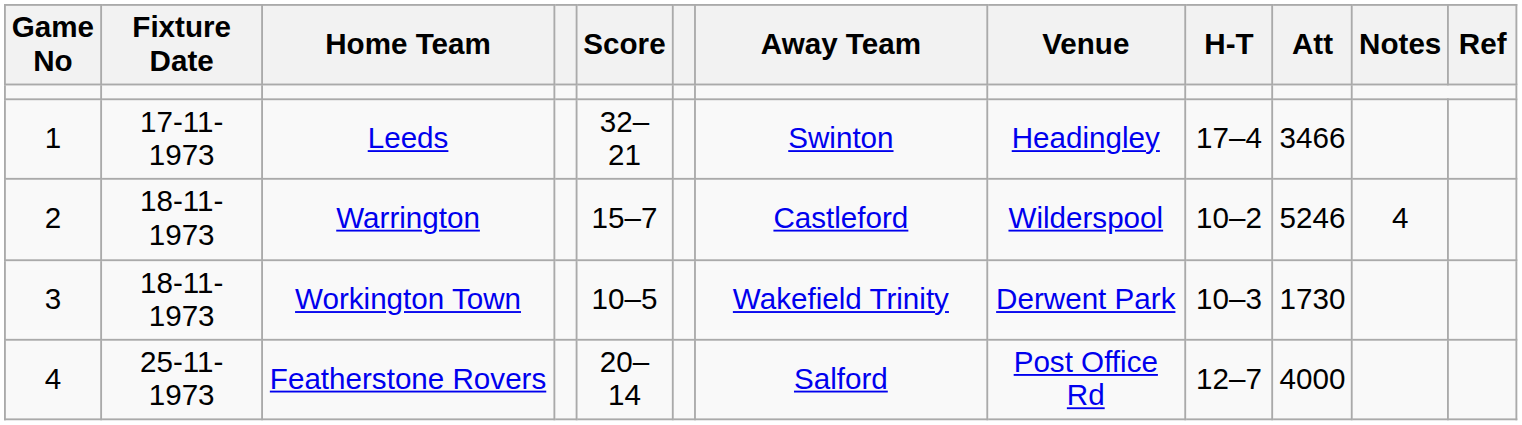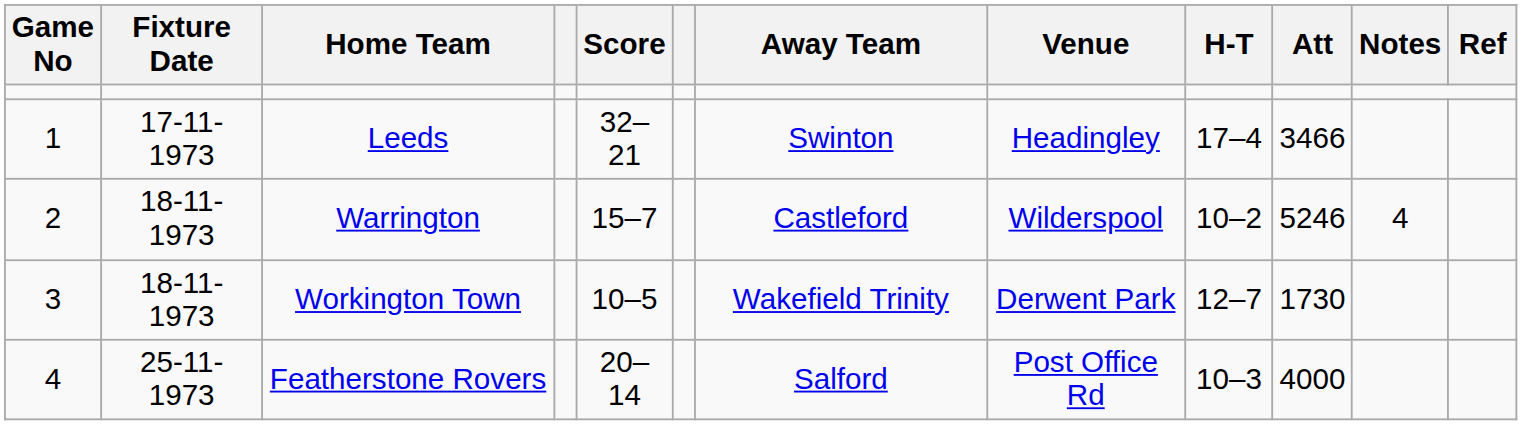Workington Town | H-T: 10–3 -> 12–7
Featherstone Rovers | H-T: 12–7 -> 10–3
